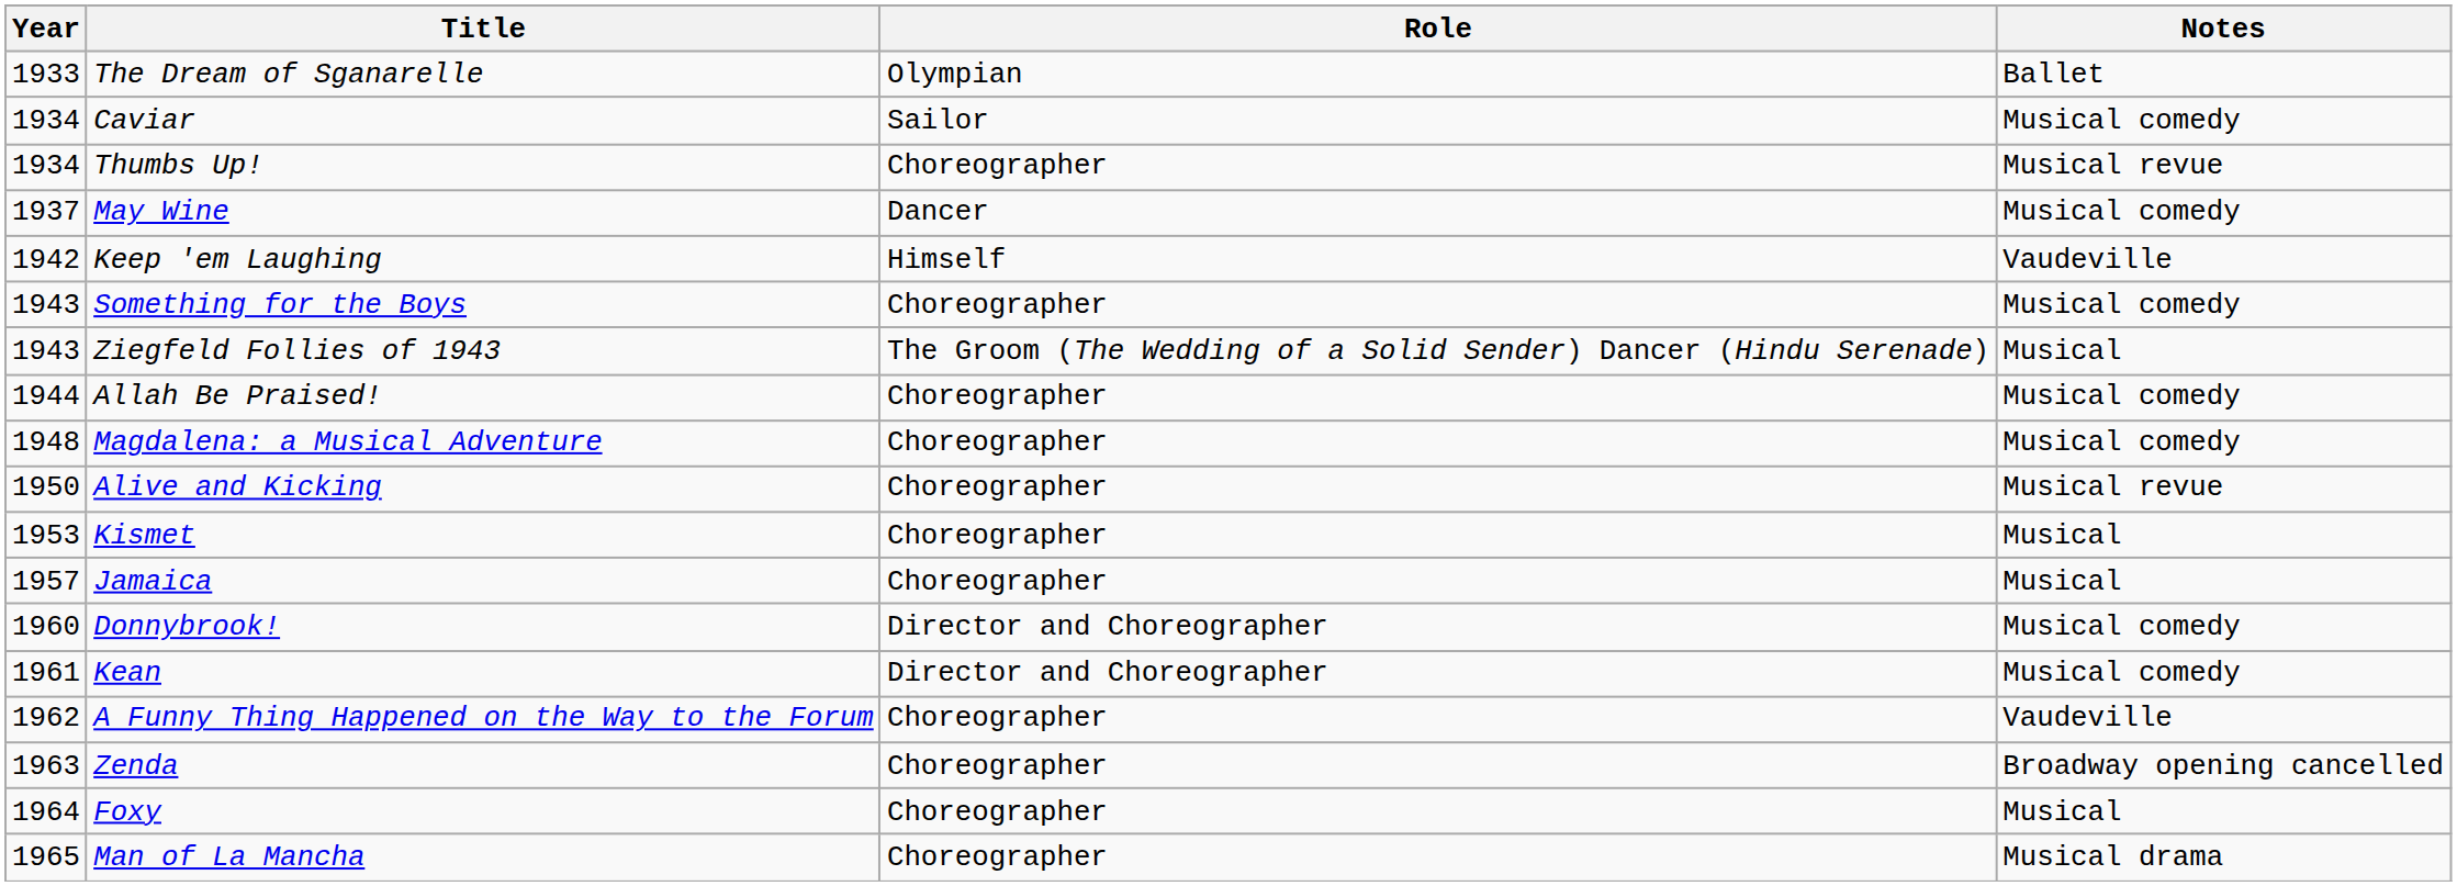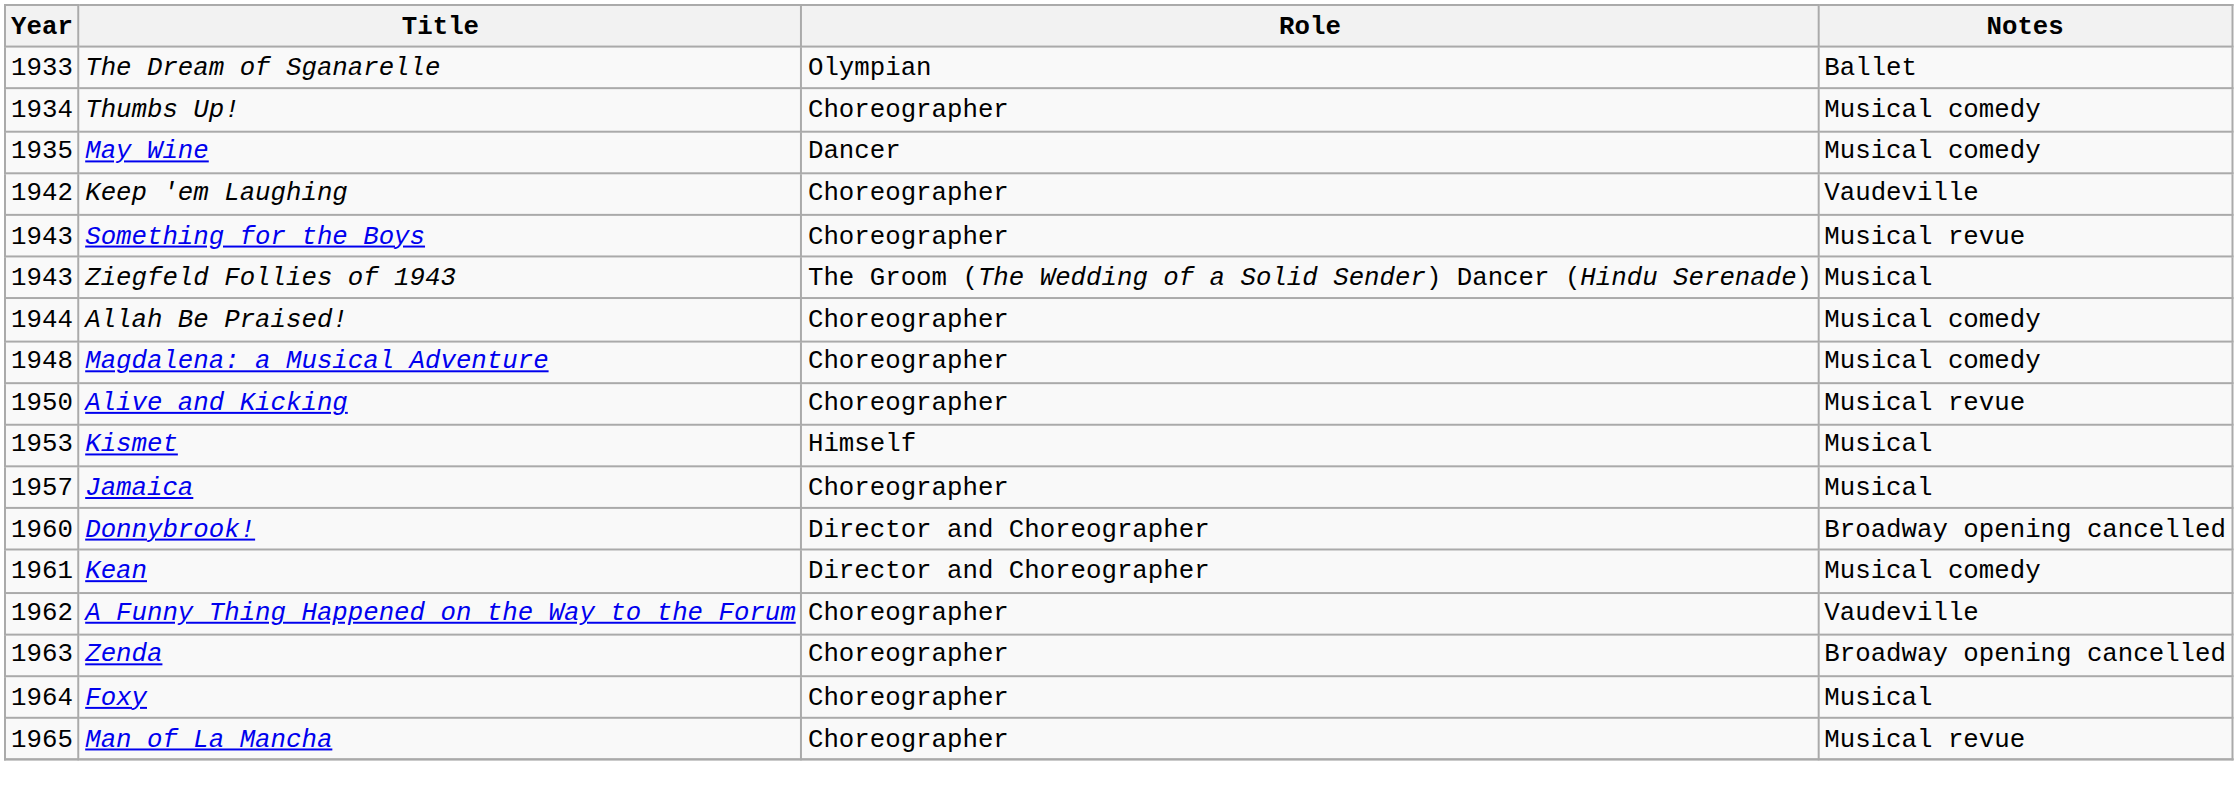- row: 1934 | Caviar | Sailor | Musical comedy
Thumbs Up! | Notes: Musical revue -> Musical comedy
May Wine | Year: 1937 -> 1935
Keep 'em Laughing | Role: Himself -> Choreographer
Something for the Boys | Notes: Musical comedy -> Musical revue
Kismet | Role: Choreographer -> Himself
Donnybrook! | Notes: Musical comedy -> Broadway opening cancelled
Man of La Mancha | Notes: Musical drama -> Musical revue
